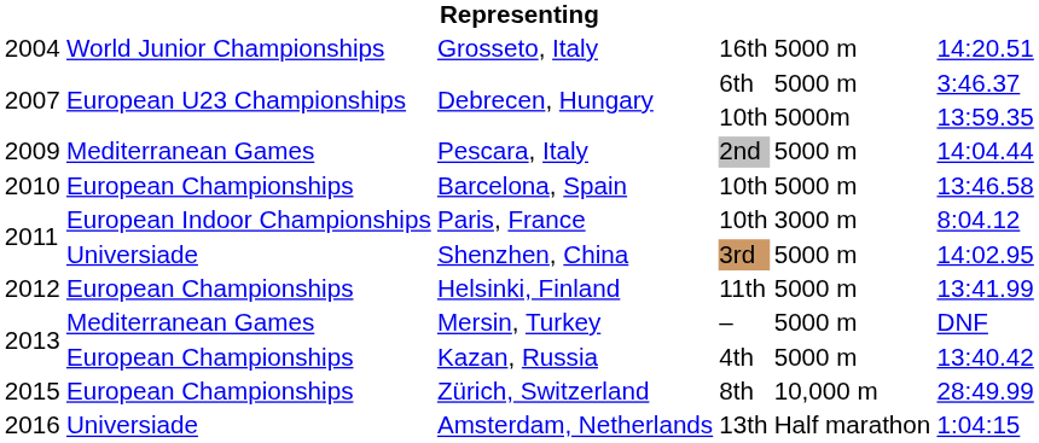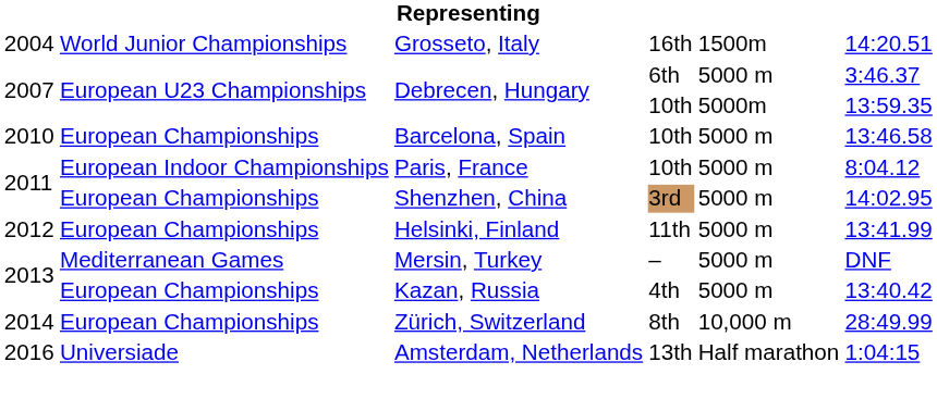Grosseto, Italy | column 5: 5000 m -> 1500m
- row: 2009 | Mediterranean Games | Pescara, Italy | 2nd | 5000 m | 14:04.44
Paris, France | column 5: 3000 m -> 5000 m
Shenzhen, China | column 2: Universiade -> European Championships
Zürich, Switzerland | column 1: 2015 -> 2014
